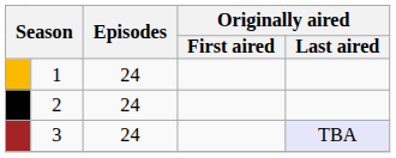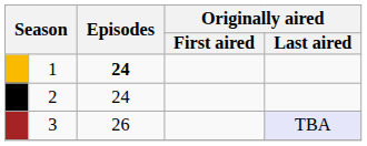1 | Episodes: normal -> bold
3 | Episodes: 24 -> 26
